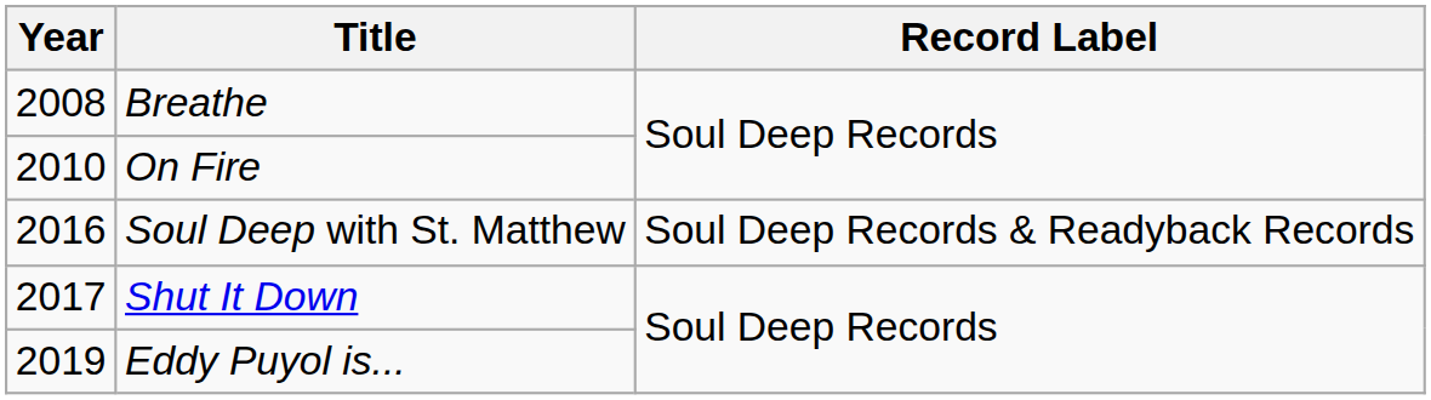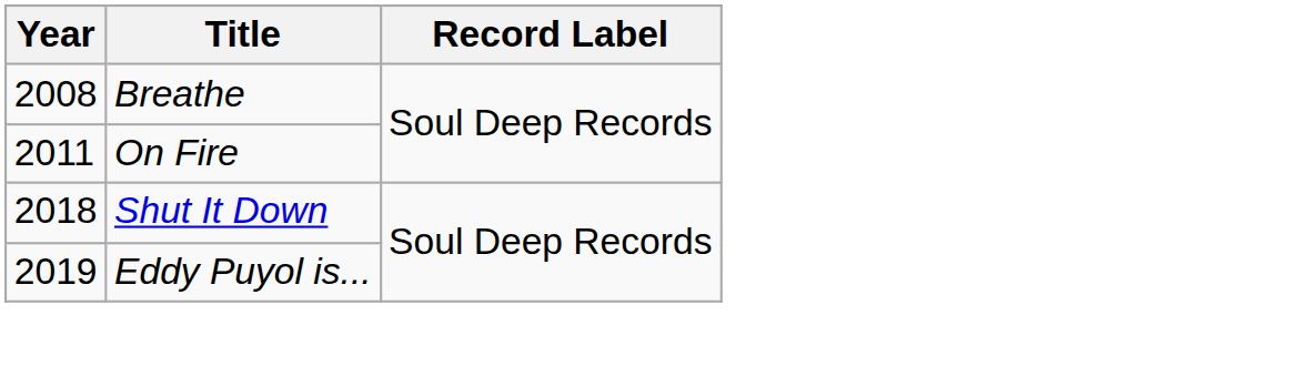On Fire | Year: 2010 -> 2011
- row: 2016 | Soul Deep with St. Matthew | Soul Deep Records & Readyback Records
Shut It Down | Year: 2017 -> 2018
